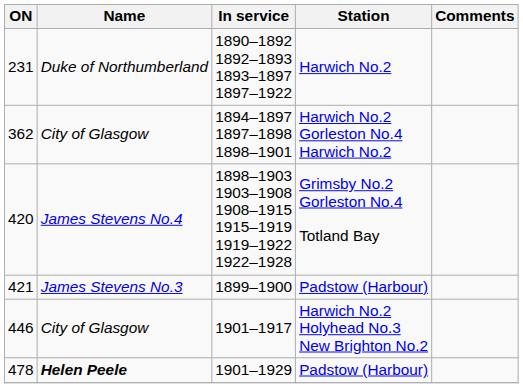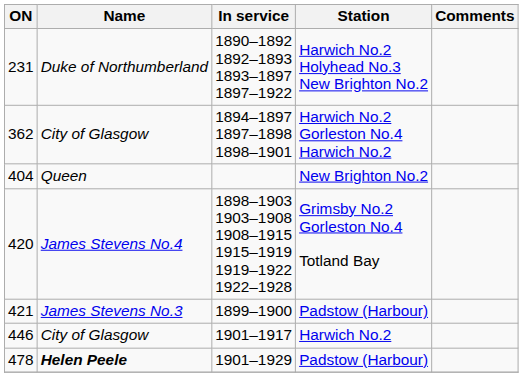231 | Station: Harwich No.2 -> Harwich No.2 Holyhead No.3 New Brighton No.2
+ row: 404 | Queen | New Brighton No.2
446 | Station: Harwich No.2 Holyhead No.3 New Brighton No.2 -> Harwich No.2
